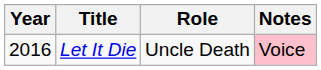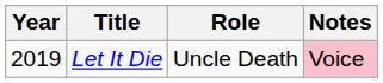Let It Die | Year: 2016 -> 2019
